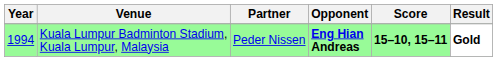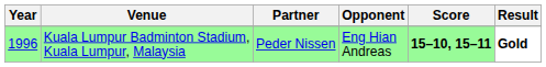Kuala Lumpur Badminton Stadium, Kuala Lumpur, Malaysia | Year: 1994 -> 1996
Kuala Lumpur Badminton Stadium, Kuala Lumpur, Malaysia | Opponent: bold -> normal
